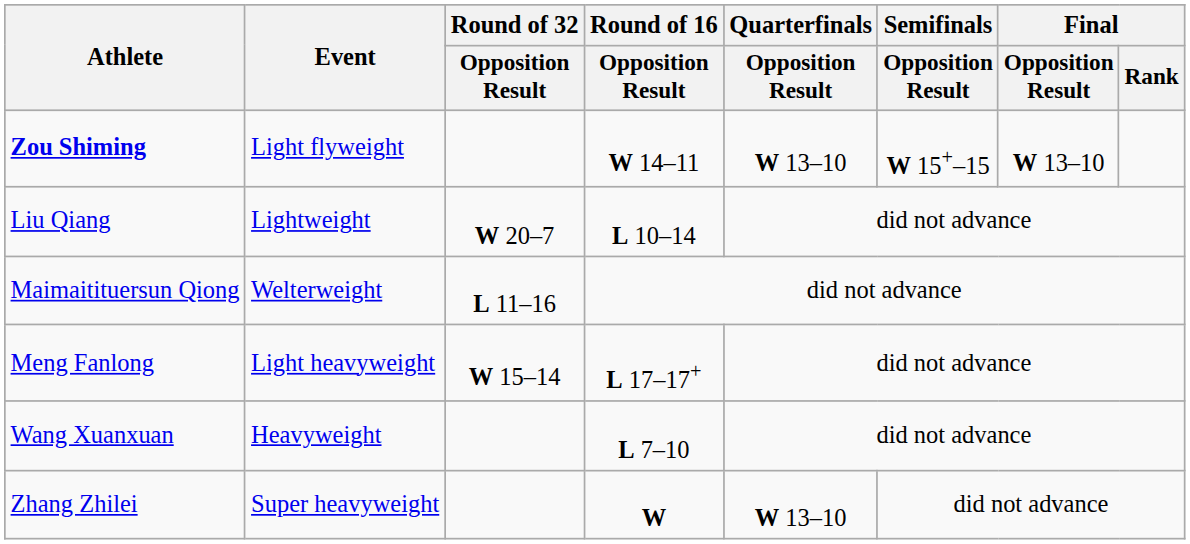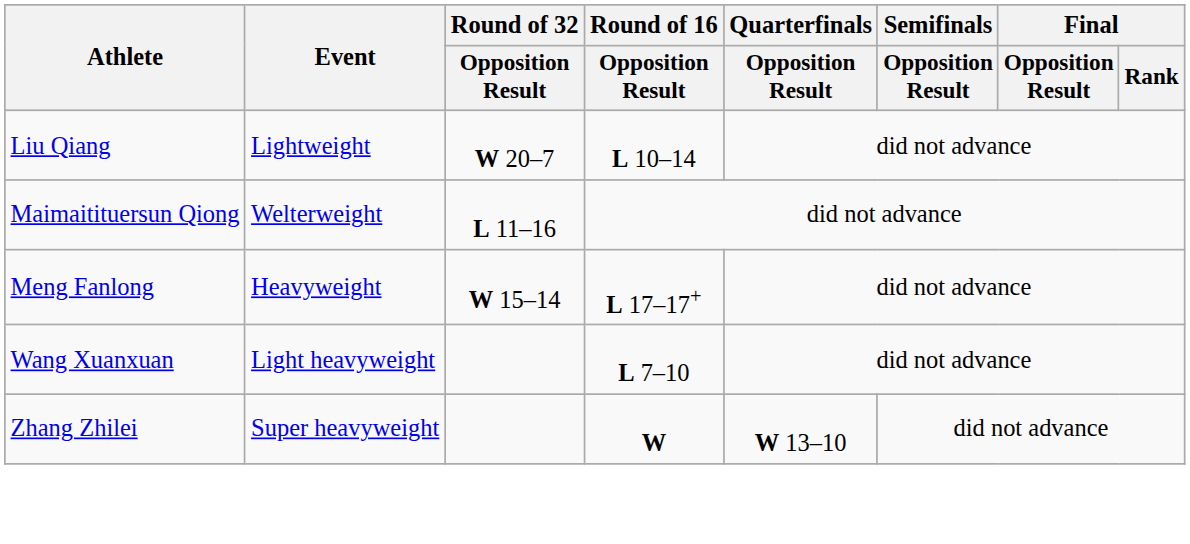- row: Zou Shiming | Light flyweight | W 14–11 | W 13–10 | W 15+–15 | W 13–10
Meng Fanlong | Event: Light heavyweight -> Heavyweight
Wang Xuanxuan | Event: Heavyweight -> Light heavyweight
